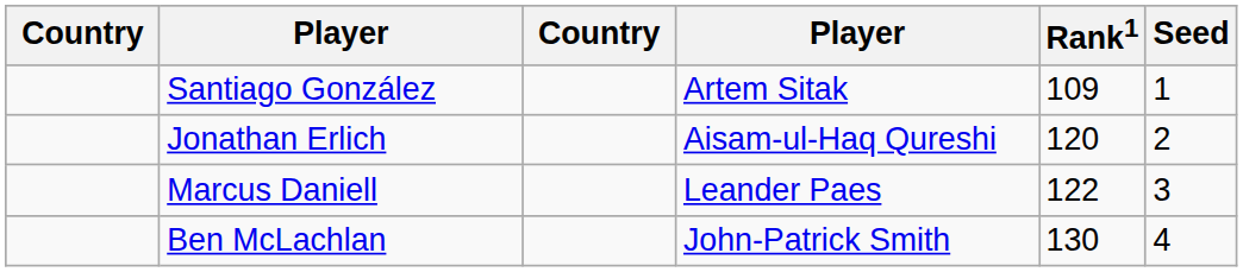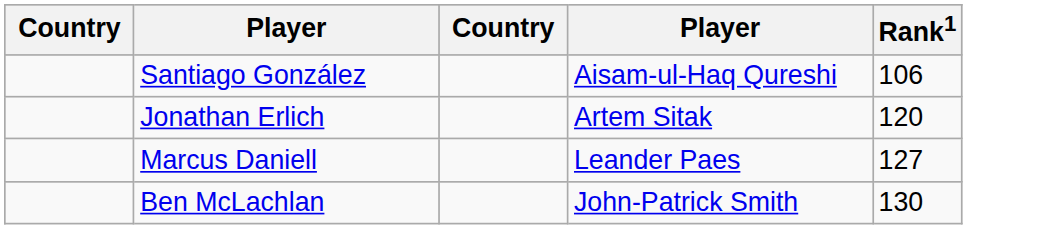- column: Seed | 1 | 2 | 3 | 4
Santiago González | column 4: Artem Sitak -> Aisam-ul-Haq Qureshi
Santiago González | Rank1: 109 -> 106
Jonathan Erlich | column 4: Aisam-ul-Haq Qureshi -> Artem Sitak
Marcus Daniell | Rank1: 122 -> 127
